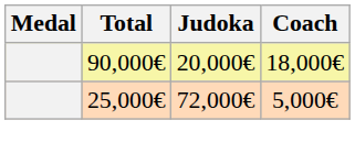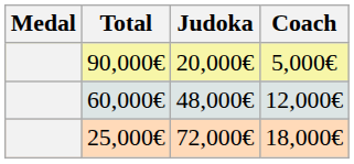90,000€ | Coach: 18,000€ -> 5,000€
+ row: 60,000€ | 48,000€ | 12,000€
25,000€ | Coach: 5,000€ -> 18,000€
